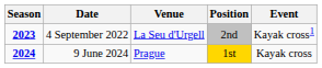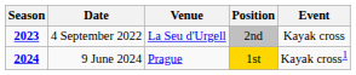4 September 2022 | Event: Kayak cross1 -> Kayak cross
9 June 2024 | Event: Kayak cross -> Kayak cross1
